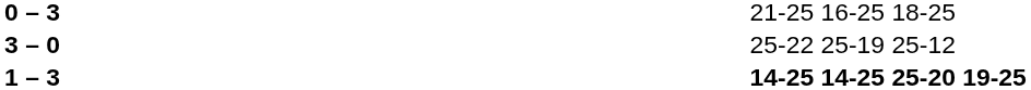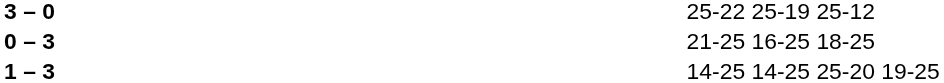rows swapped: 3 – 0 <-> 0 – 3
1 – 3 | column 4: bold -> normal
